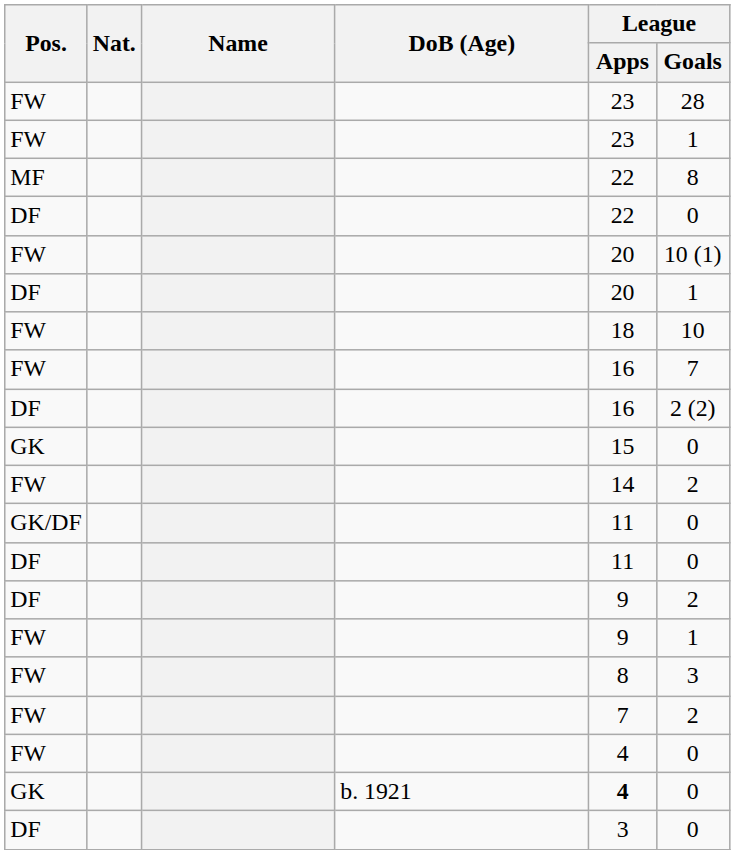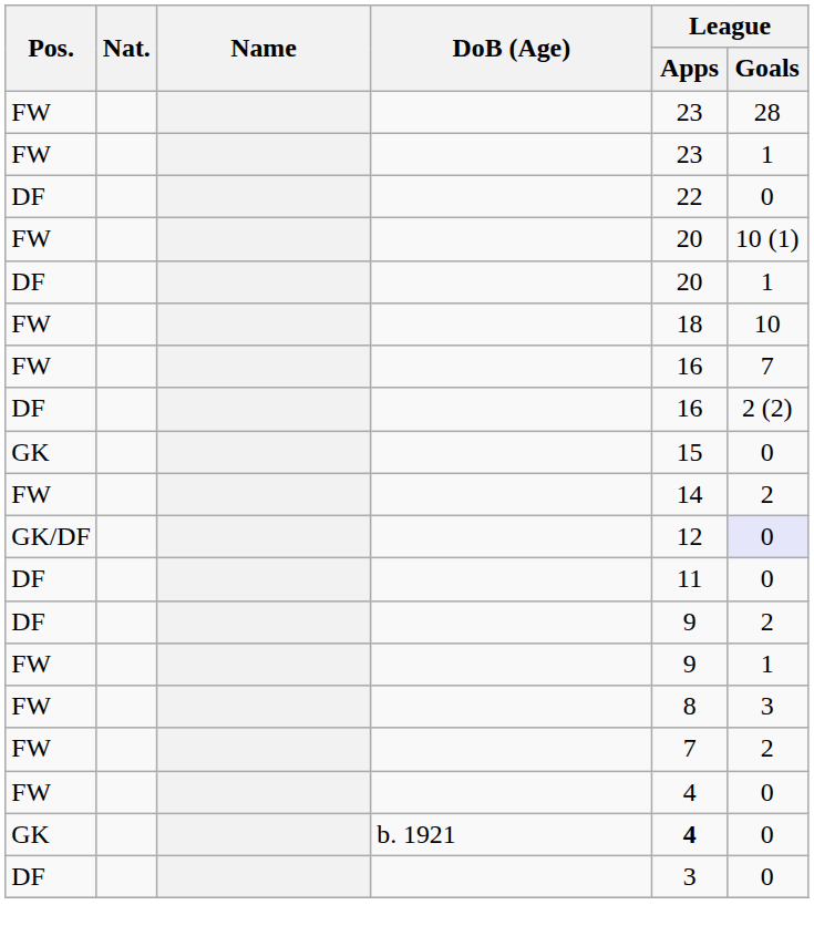- row: MF | 22 | 8
GK/DF | League / Apps: 11 -> 12
GK/DF | League / Goals: no background -> lavender background
